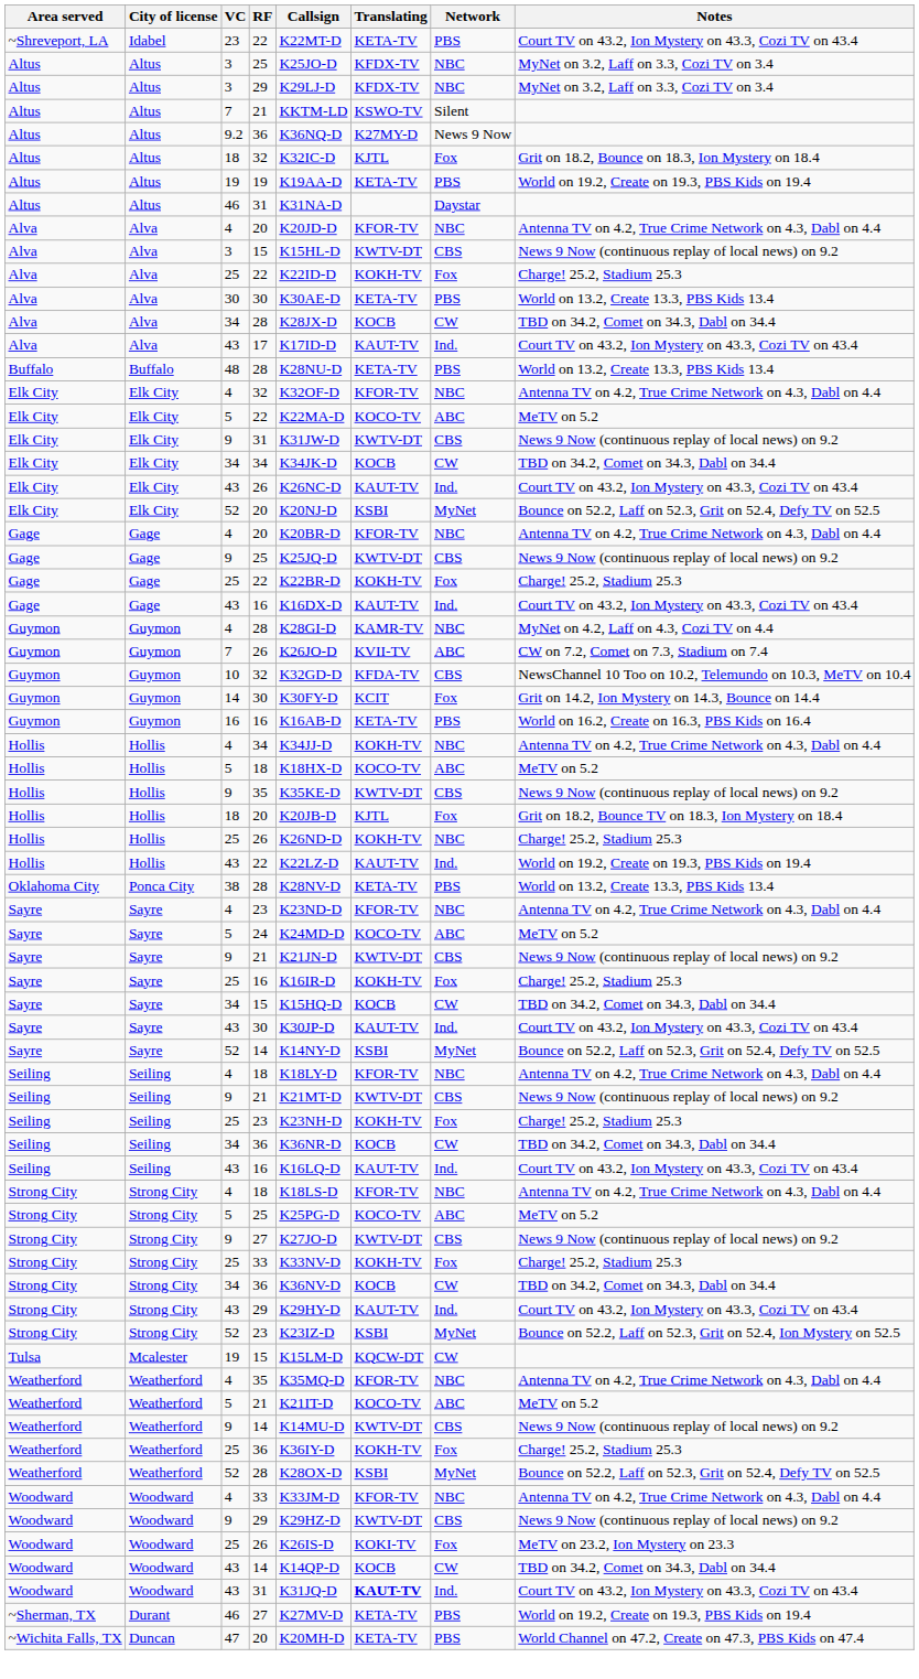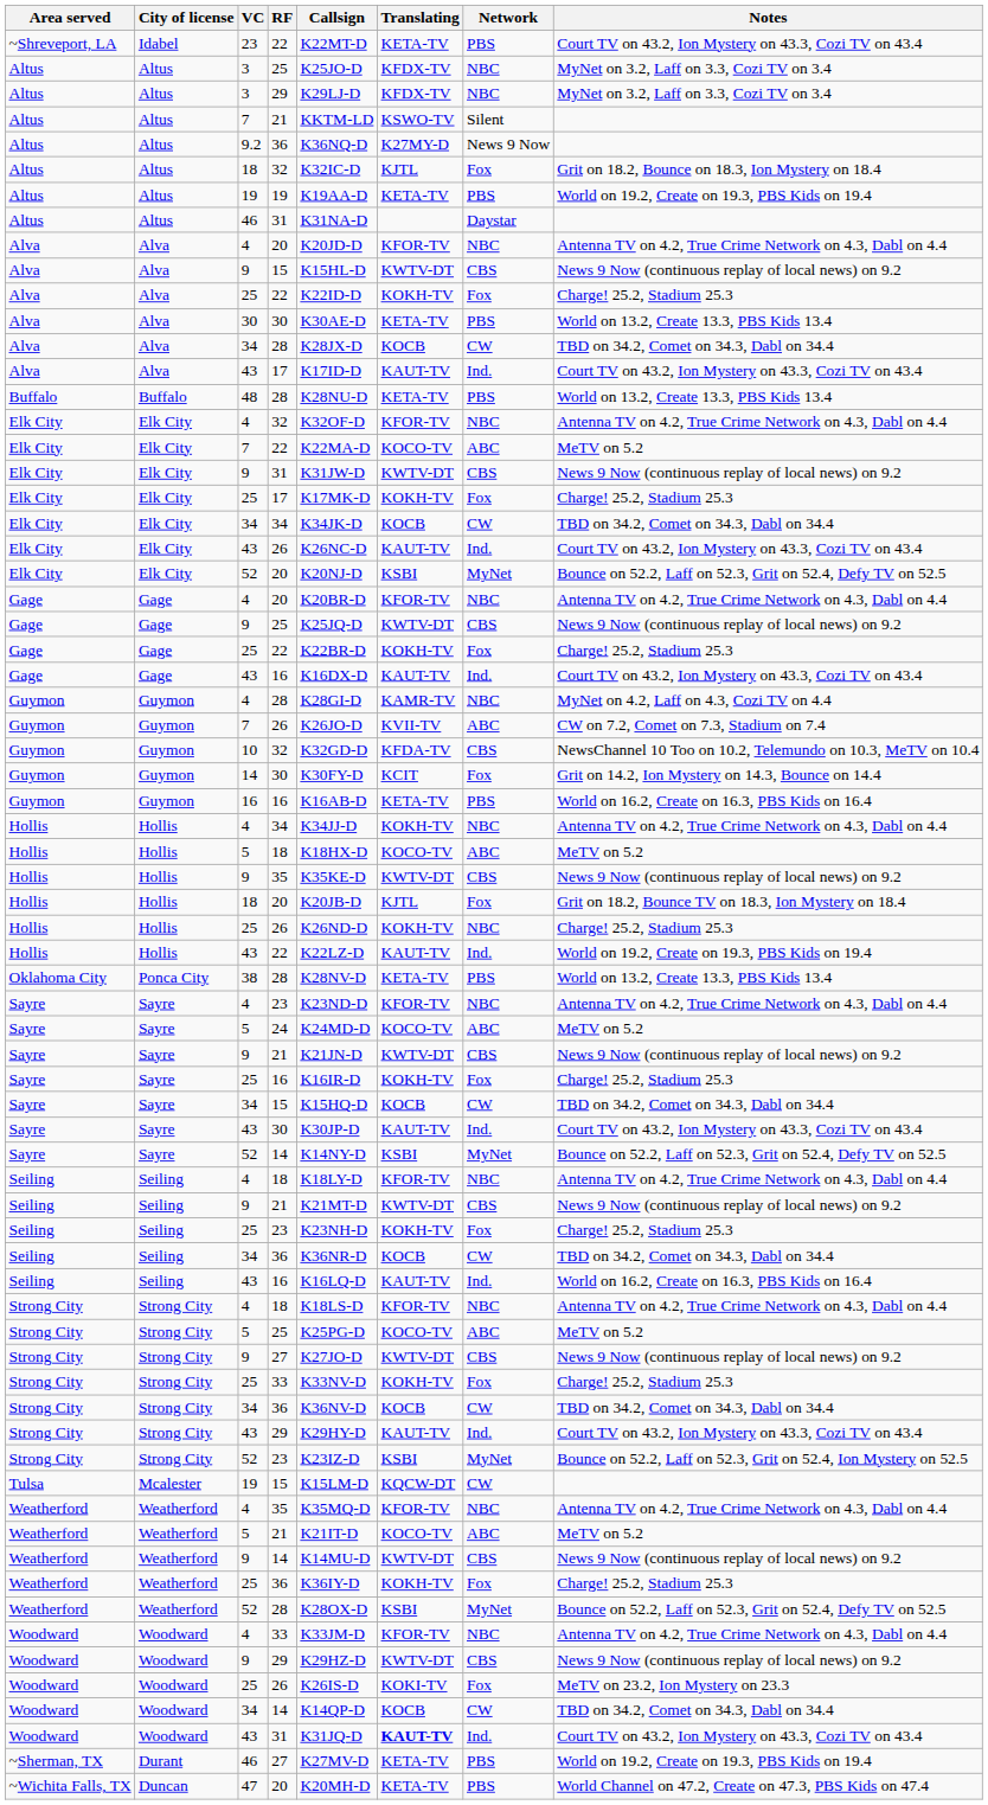Alva / 15 | VC: 3 -> 9
Elk City / 22 | VC: 5 -> 7
+ row: Elk City | Elk City | 25 | 17 | K17MK-D | KOKH-TV | Fox | Charge! 25.2, Stadium 25.3
Seiling / 16 | Notes: Court TV on 43.2, Ion Mystery on 43.3, Cozi TV on 43.4 -> World on 16.2, Create on 16.3, PBS Kids on 16.4
Woodward / 14 | VC: 43 -> 34
